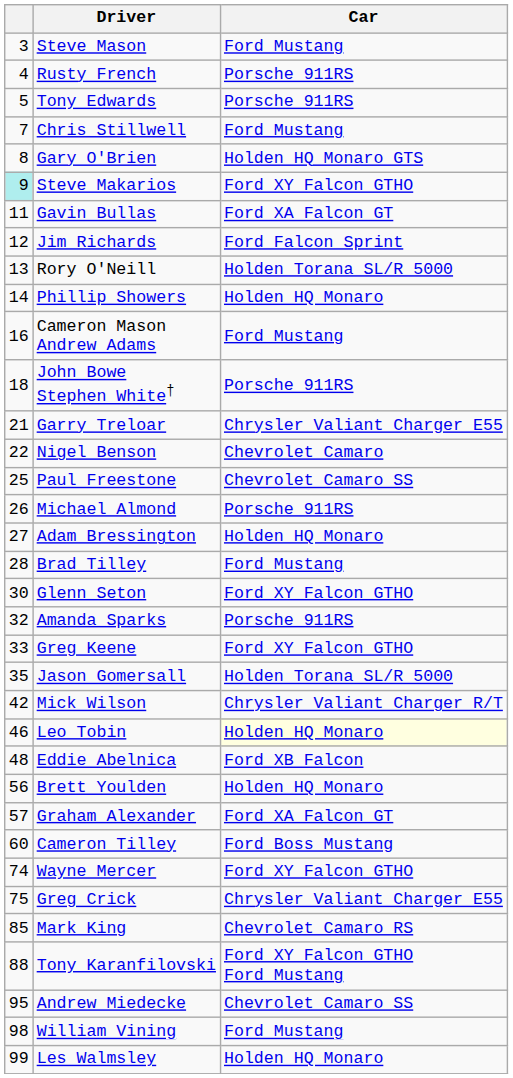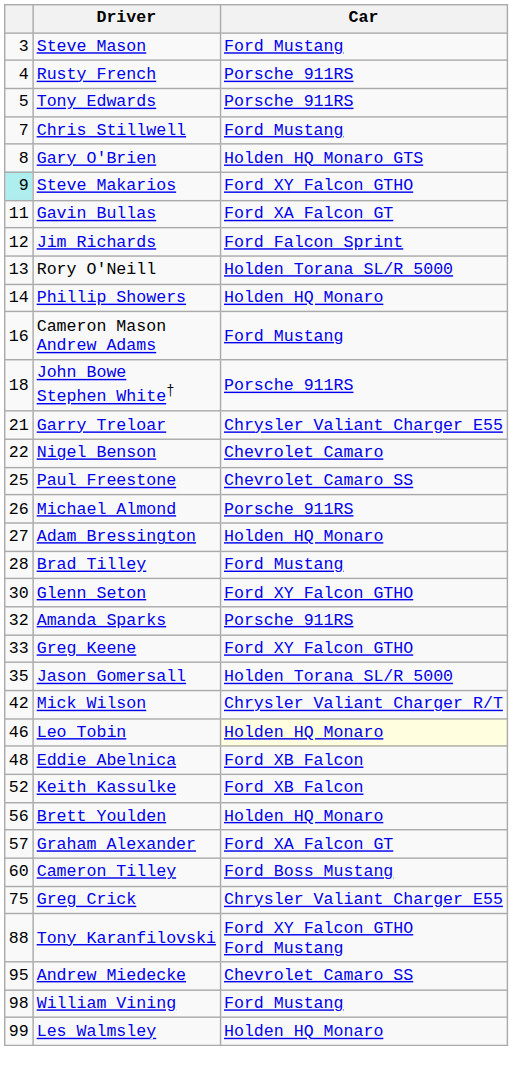+ row: 52 | Keith Kassulke | Ford XB Falcon
- row: 74 | Wayne Mercer | Ford XY Falcon GTHO
- row: 85 | Mark King | Chevrolet Camaro RS
